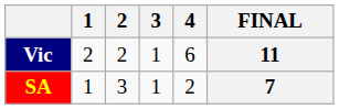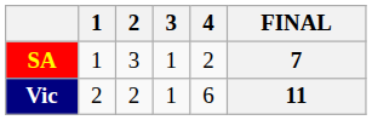rows swapped: SA <-> Vic
